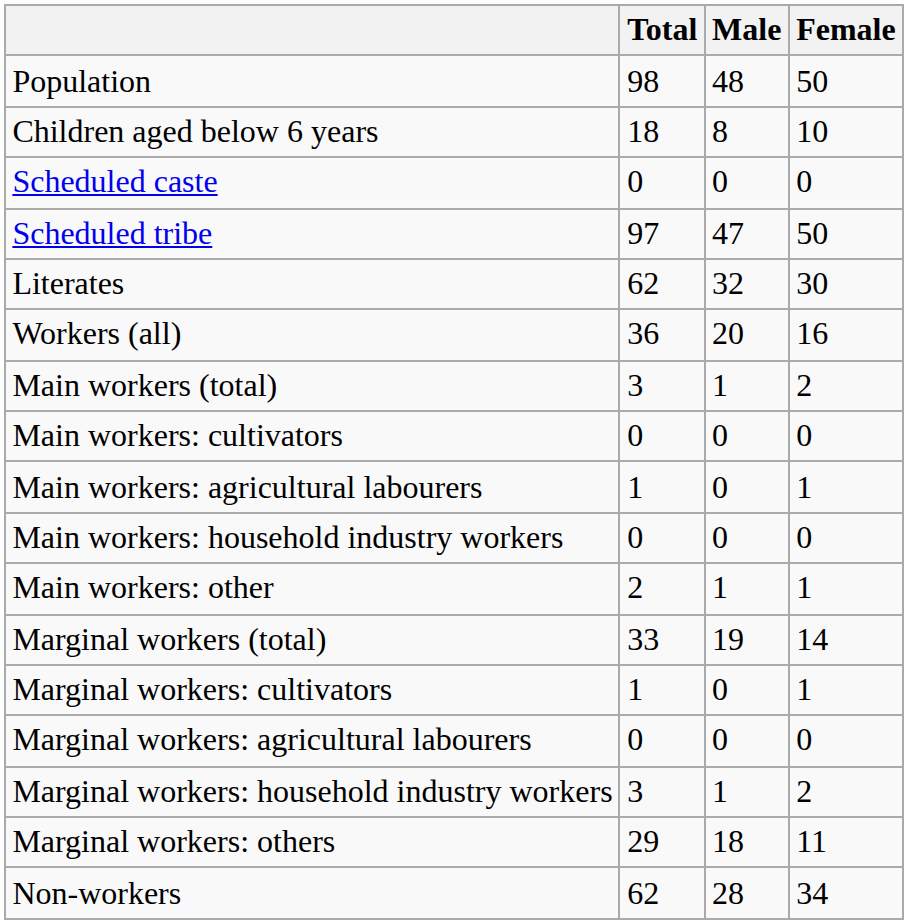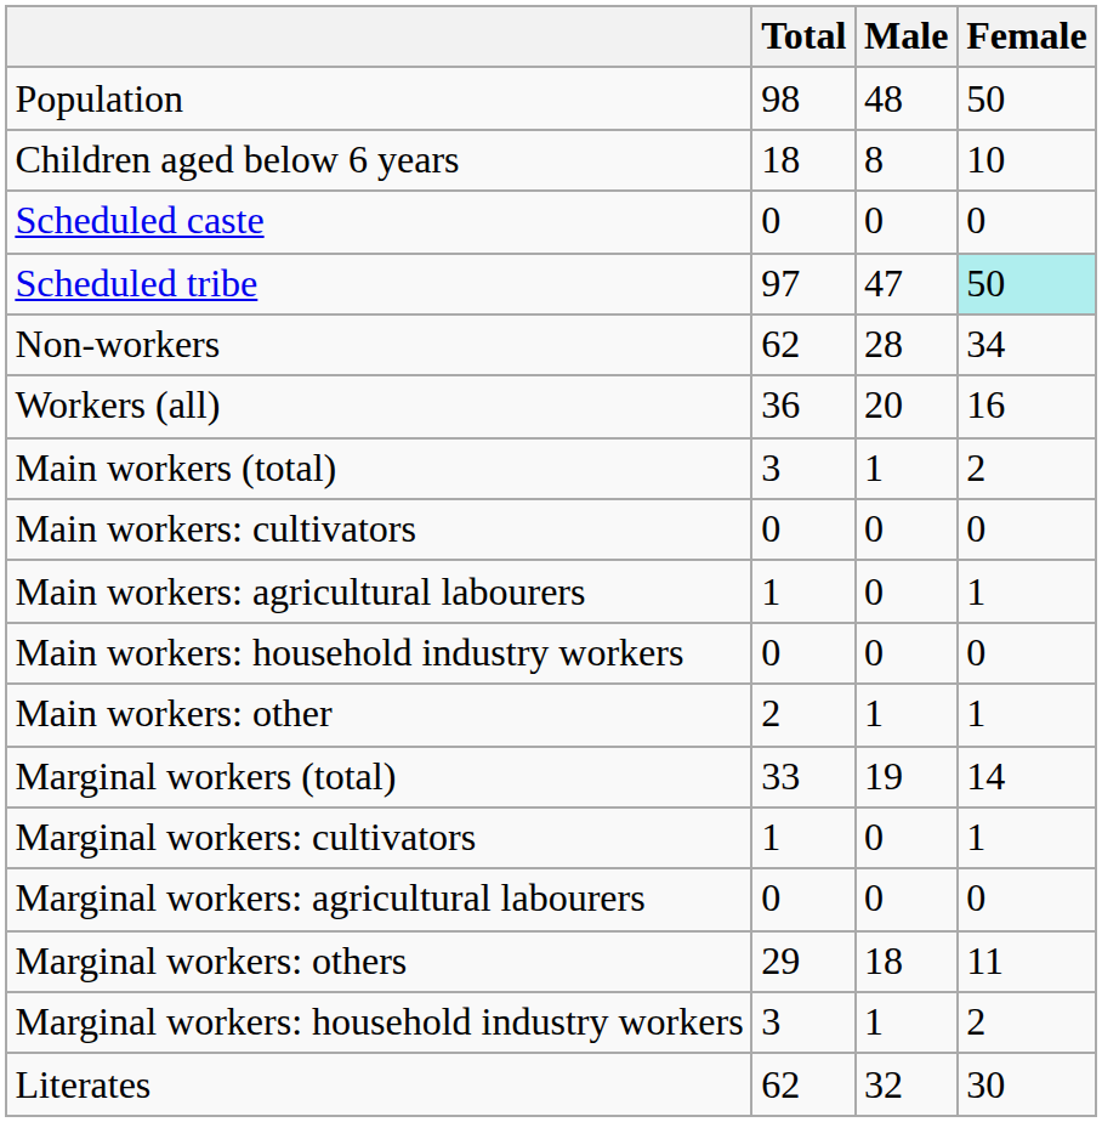Scheduled tribe | Female: no background -> paleturquoise background
rows swapped: Literates <-> Non-workers
rows swapped: Marginal workers: household industry workers <-> Marginal workers: others
